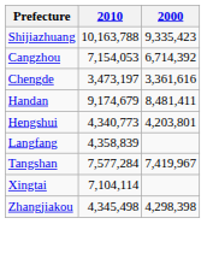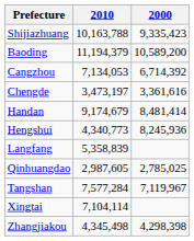+ row: Baoding | 11,194,379 | 10,589,200
Cangzhou | 2010: 7,154,053 -> 7,134,053
Handan | 2000: 8,481,411 -> 8,481,414
Hengshui | 2000: 4,203,801 -> 8,245,936
Langfang | 2010: 4,358,839 -> 5,358,839
+ row: Qinhuangdao | 2,987,605 | 2,785,025
Tangshan | 2000: 7,419,967 -> 7,119,967
